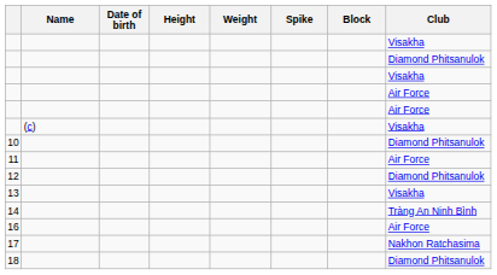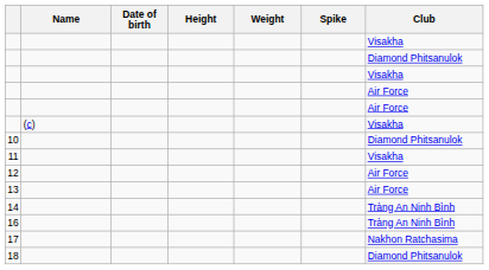- column: Block
11 | Club: Air Force -> Visakha
12 | Club: Diamond Phitsanulok -> Air Force
13 | Club: Visakha -> Air Force
16 | Club: Air Force -> Tràng An Ninh Bình
